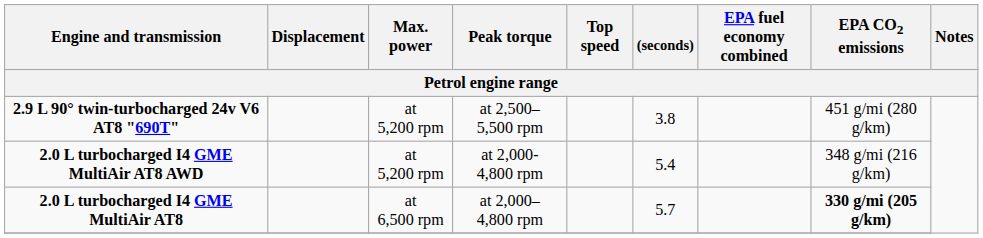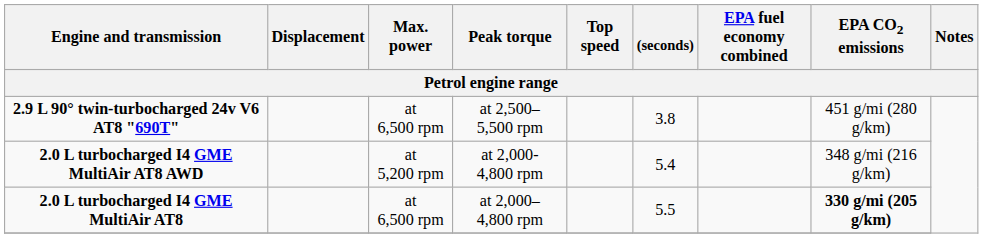2.9 L 90° twin-turbocharged 24v V6 AT8 "690T" | Max. power: at 5,200 rpm -> at 6,500 rpm
2.0 L turbocharged I4 GME MultiAir AT8 | (seconds): 5.7 -> 5.5
